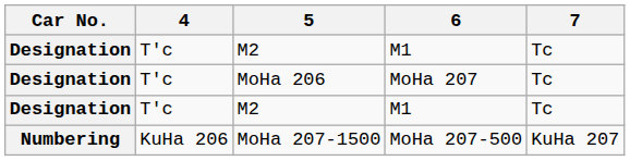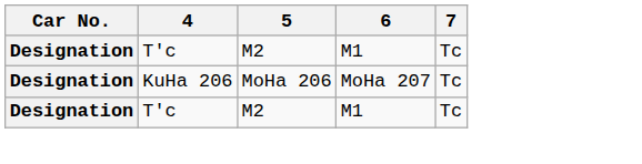MoHa 206 | 4: T'c -> KuHa 206
- row: Numbering | KuHa 206 | MoHa 207-1500 | MoHa 207-500 | KuHa 207
